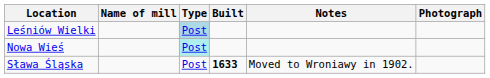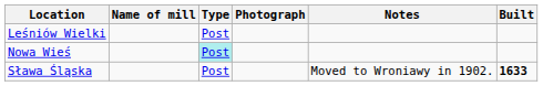columns swapped: Built <-> Photograph
Leśniów Wielki | Type: lightblue background -> no background
